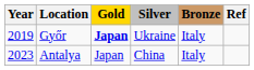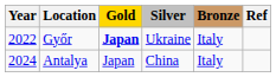Győr | Year: 2019 -> 2022
Antalya | Year: 2023 -> 2024
